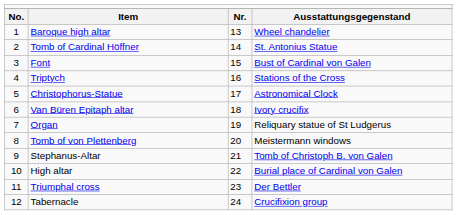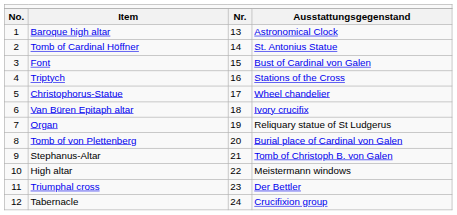Baroque high altar | column 4: Wheel chandelier -> Astronomical Clock
Christophorus-Statue | column 4: Astronomical Clock -> Wheel chandelier
Tomb of von Plettenberg | column 4: Meistermann windows -> Burial place of Cardinal von Galen
High altar | column 4: Burial place of Cardinal von Galen -> Meistermann windows
